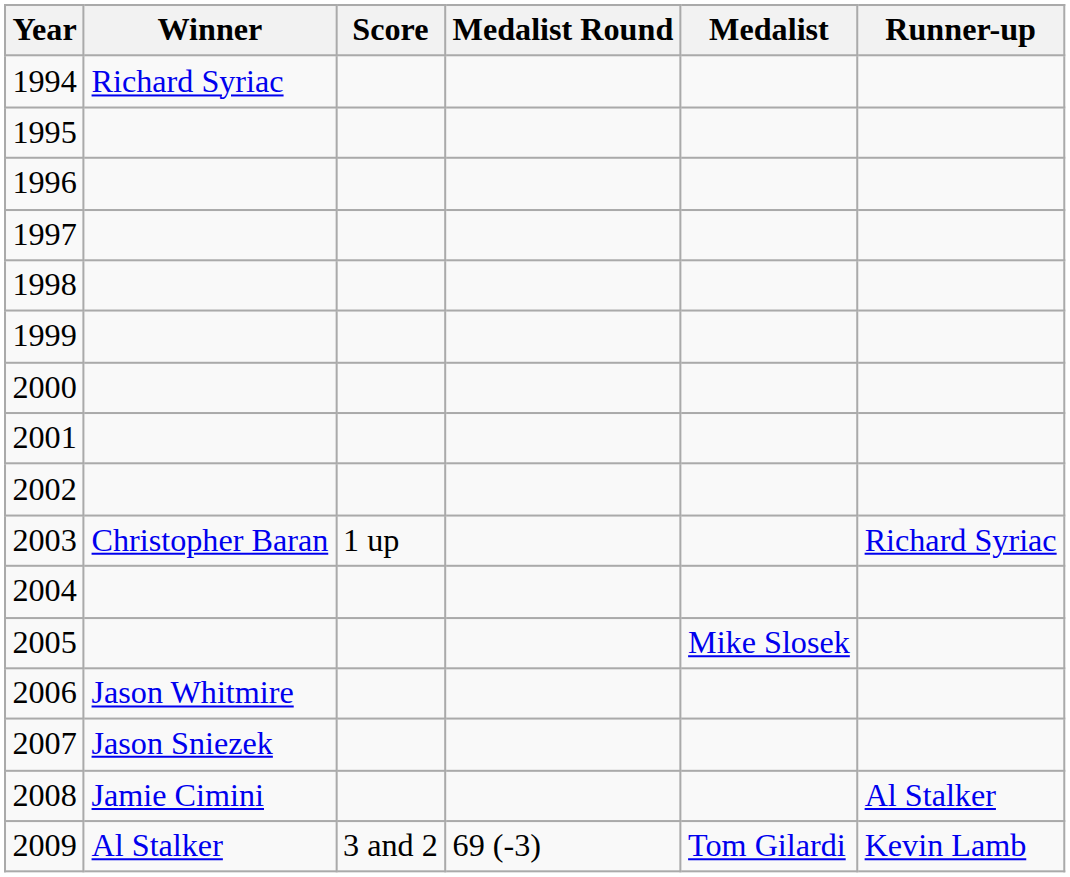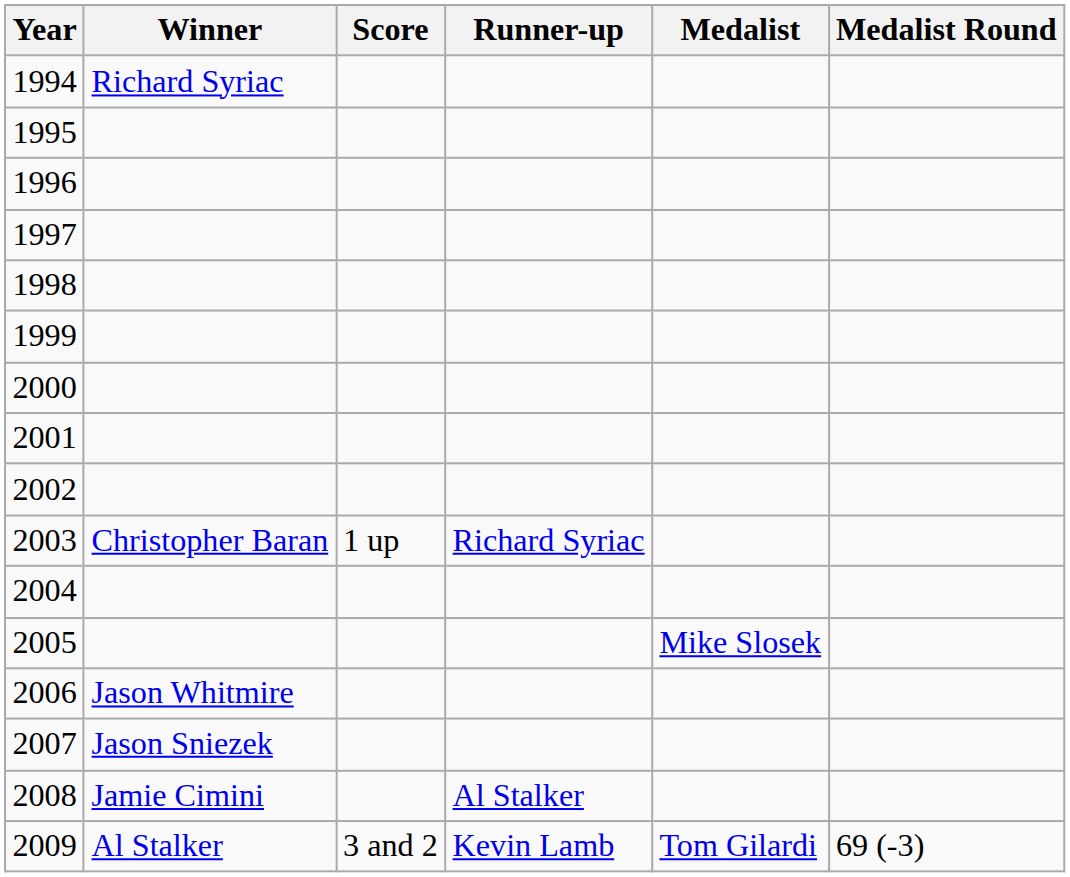columns swapped: Runner-up <-> Medalist Round
